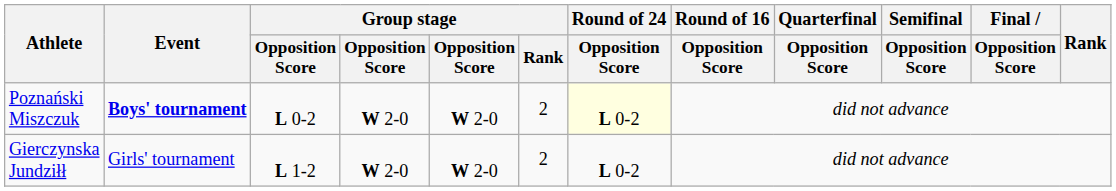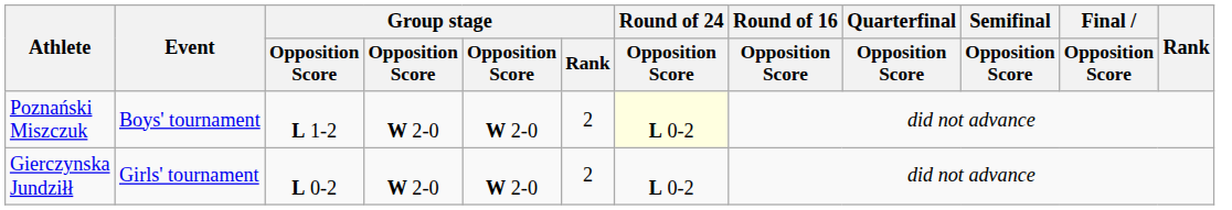Poznański Miszczuk | Event: bold -> normal
Poznański Miszczuk | column 3: L 0-2 -> L 1-2
Gierczynska Jundziłł | column 3: L 1-2 -> L 0-2
